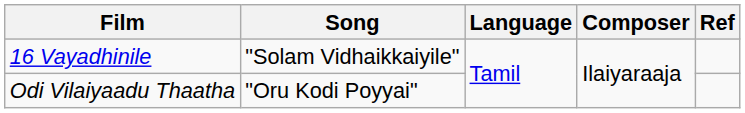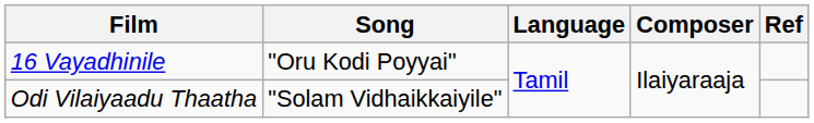16 Vayadhinile | Song: "Solam Vidhaikkaiyile" -> "Oru Kodi Poyyai"
Odi Vilaiyaadu Thaatha | Song: "Oru Kodi Poyyai" -> "Solam Vidhaikkaiyile"
